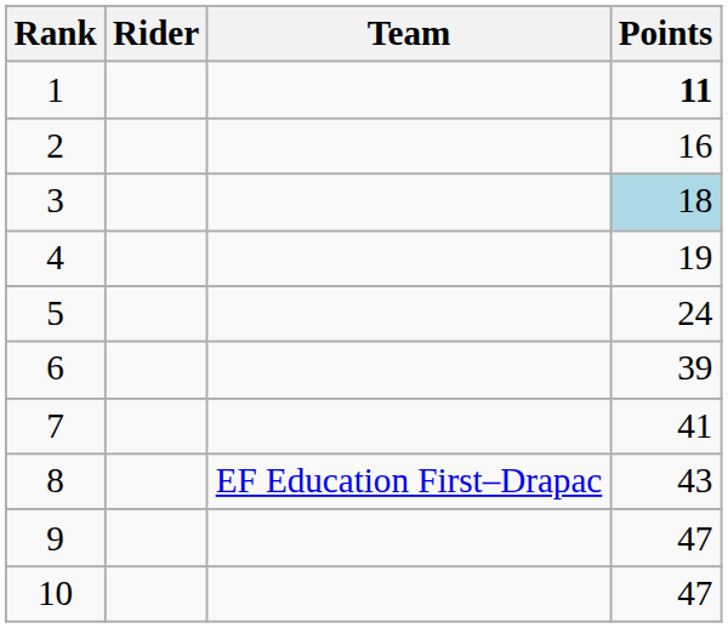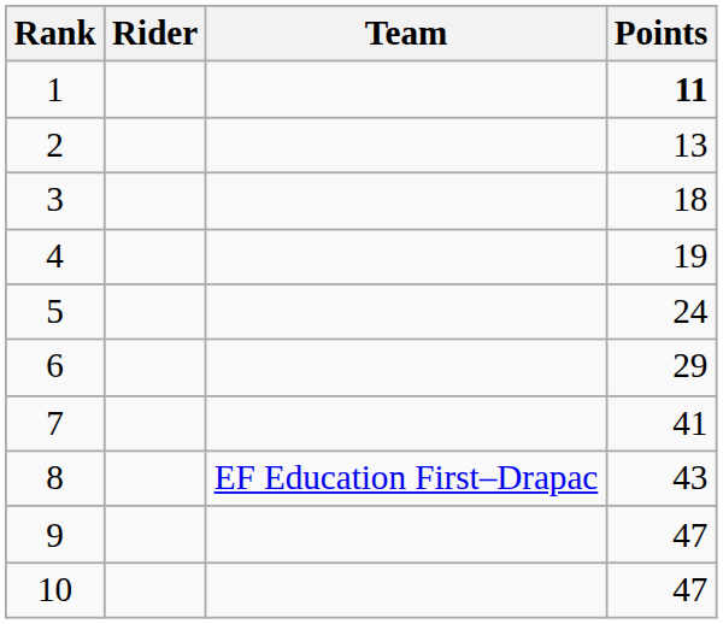2 | Points: 16 -> 13
3 | Points: lightblue background -> no background
6 | Points: 39 -> 29
